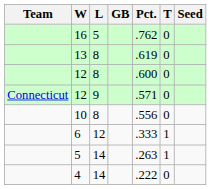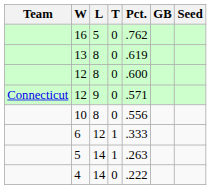columns swapped: T <-> GB
